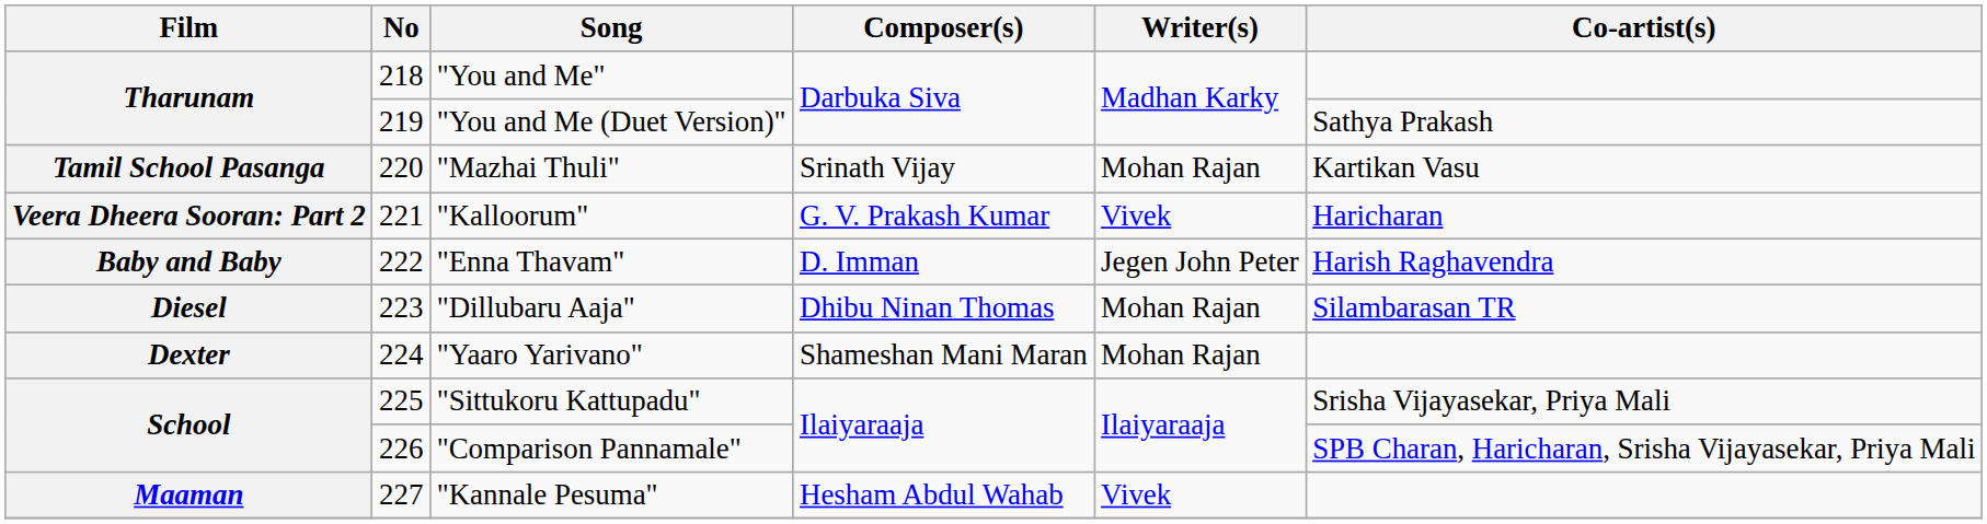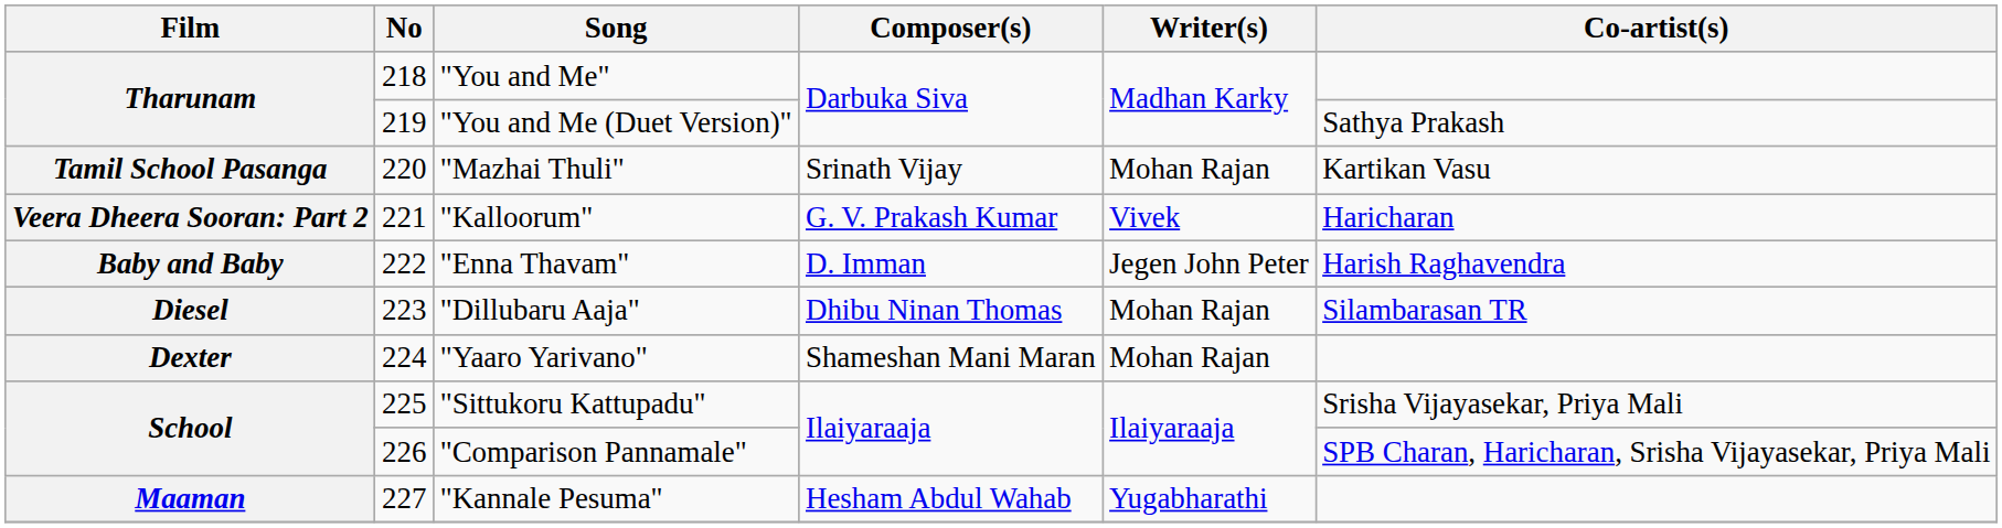"Kannale Pesuma" | Writer(s): Vivek -> Yugabharathi
